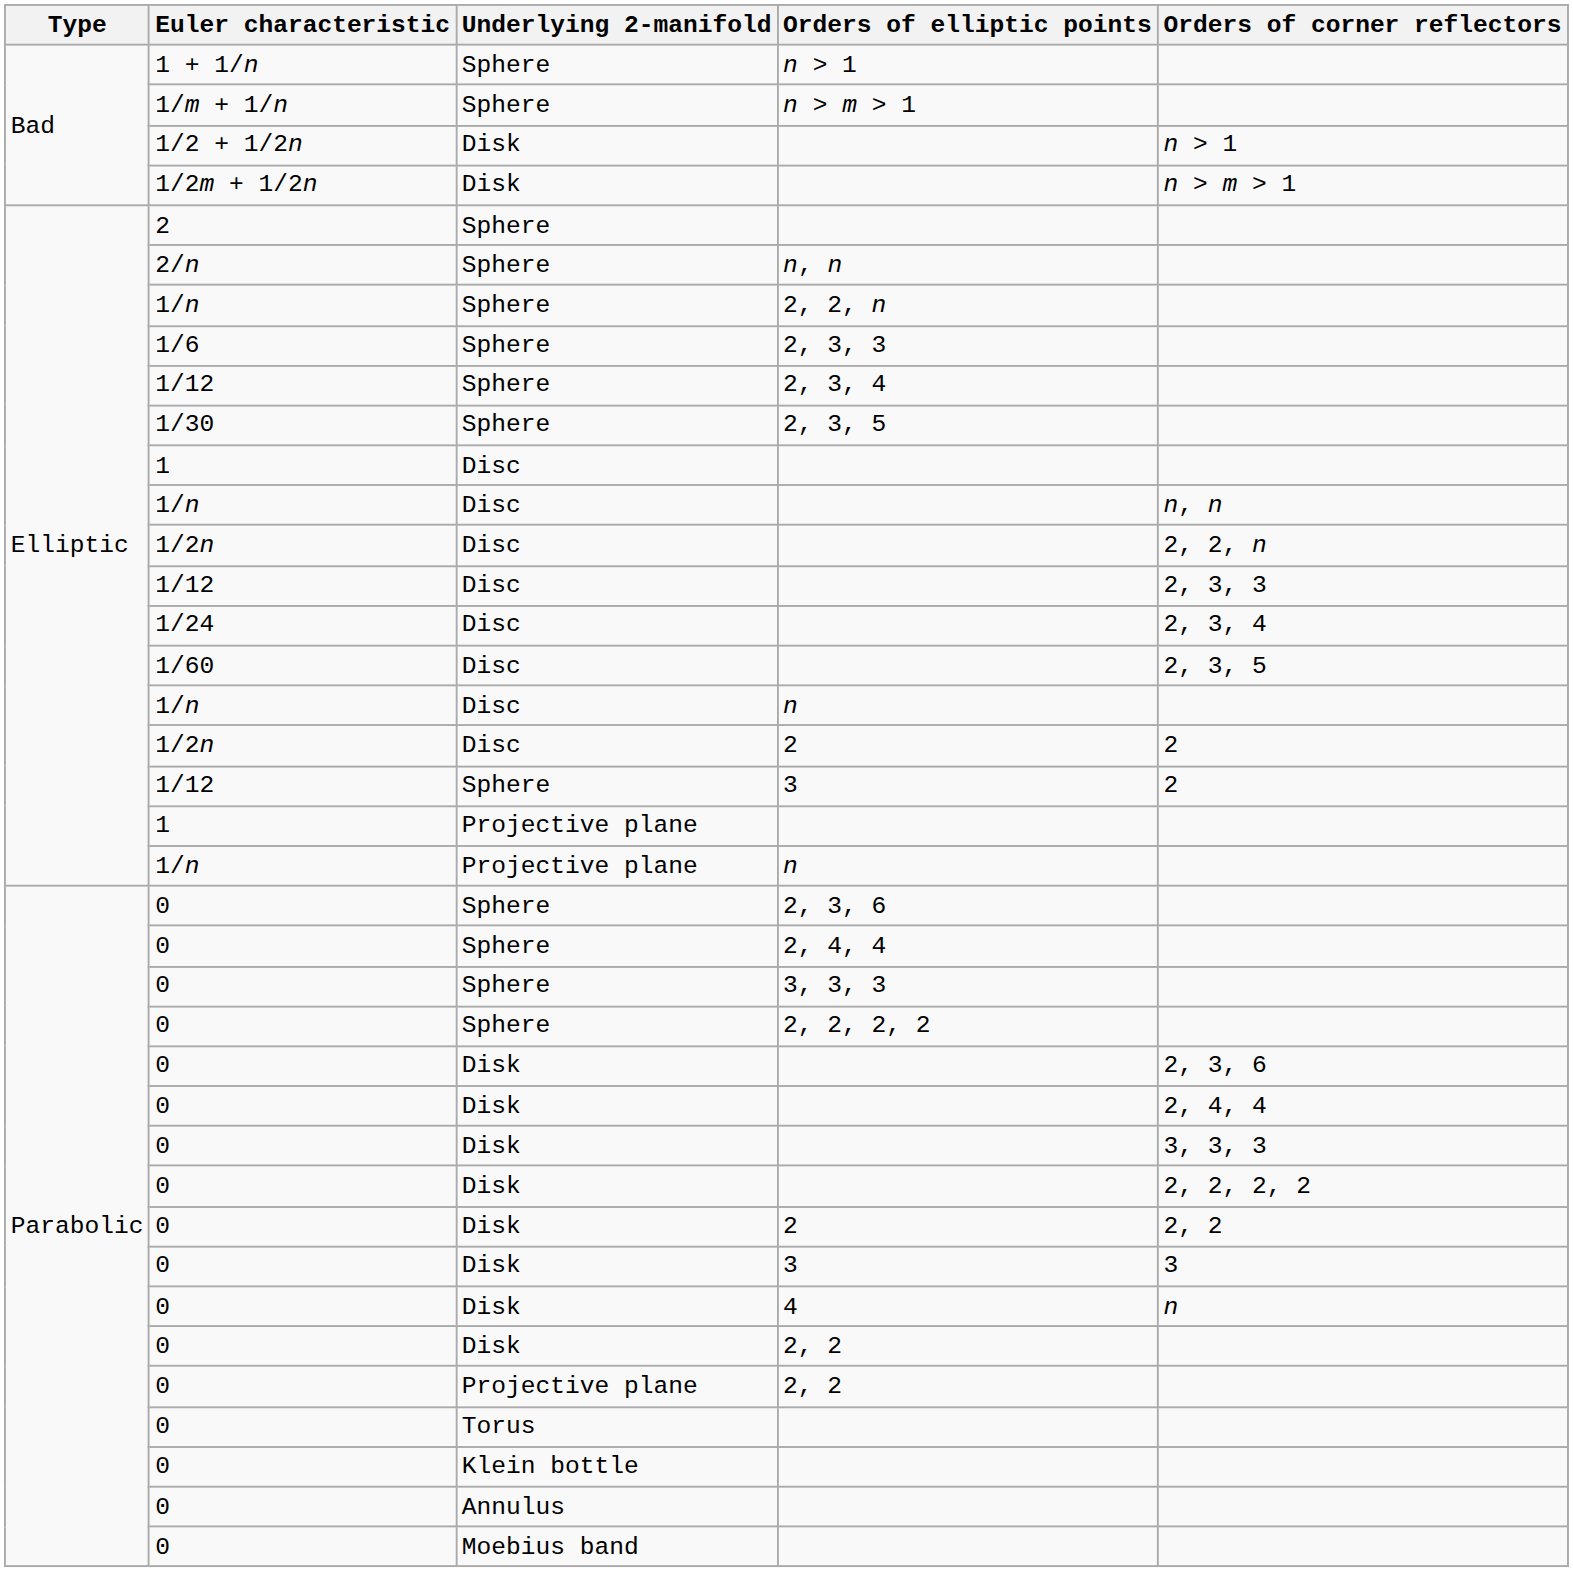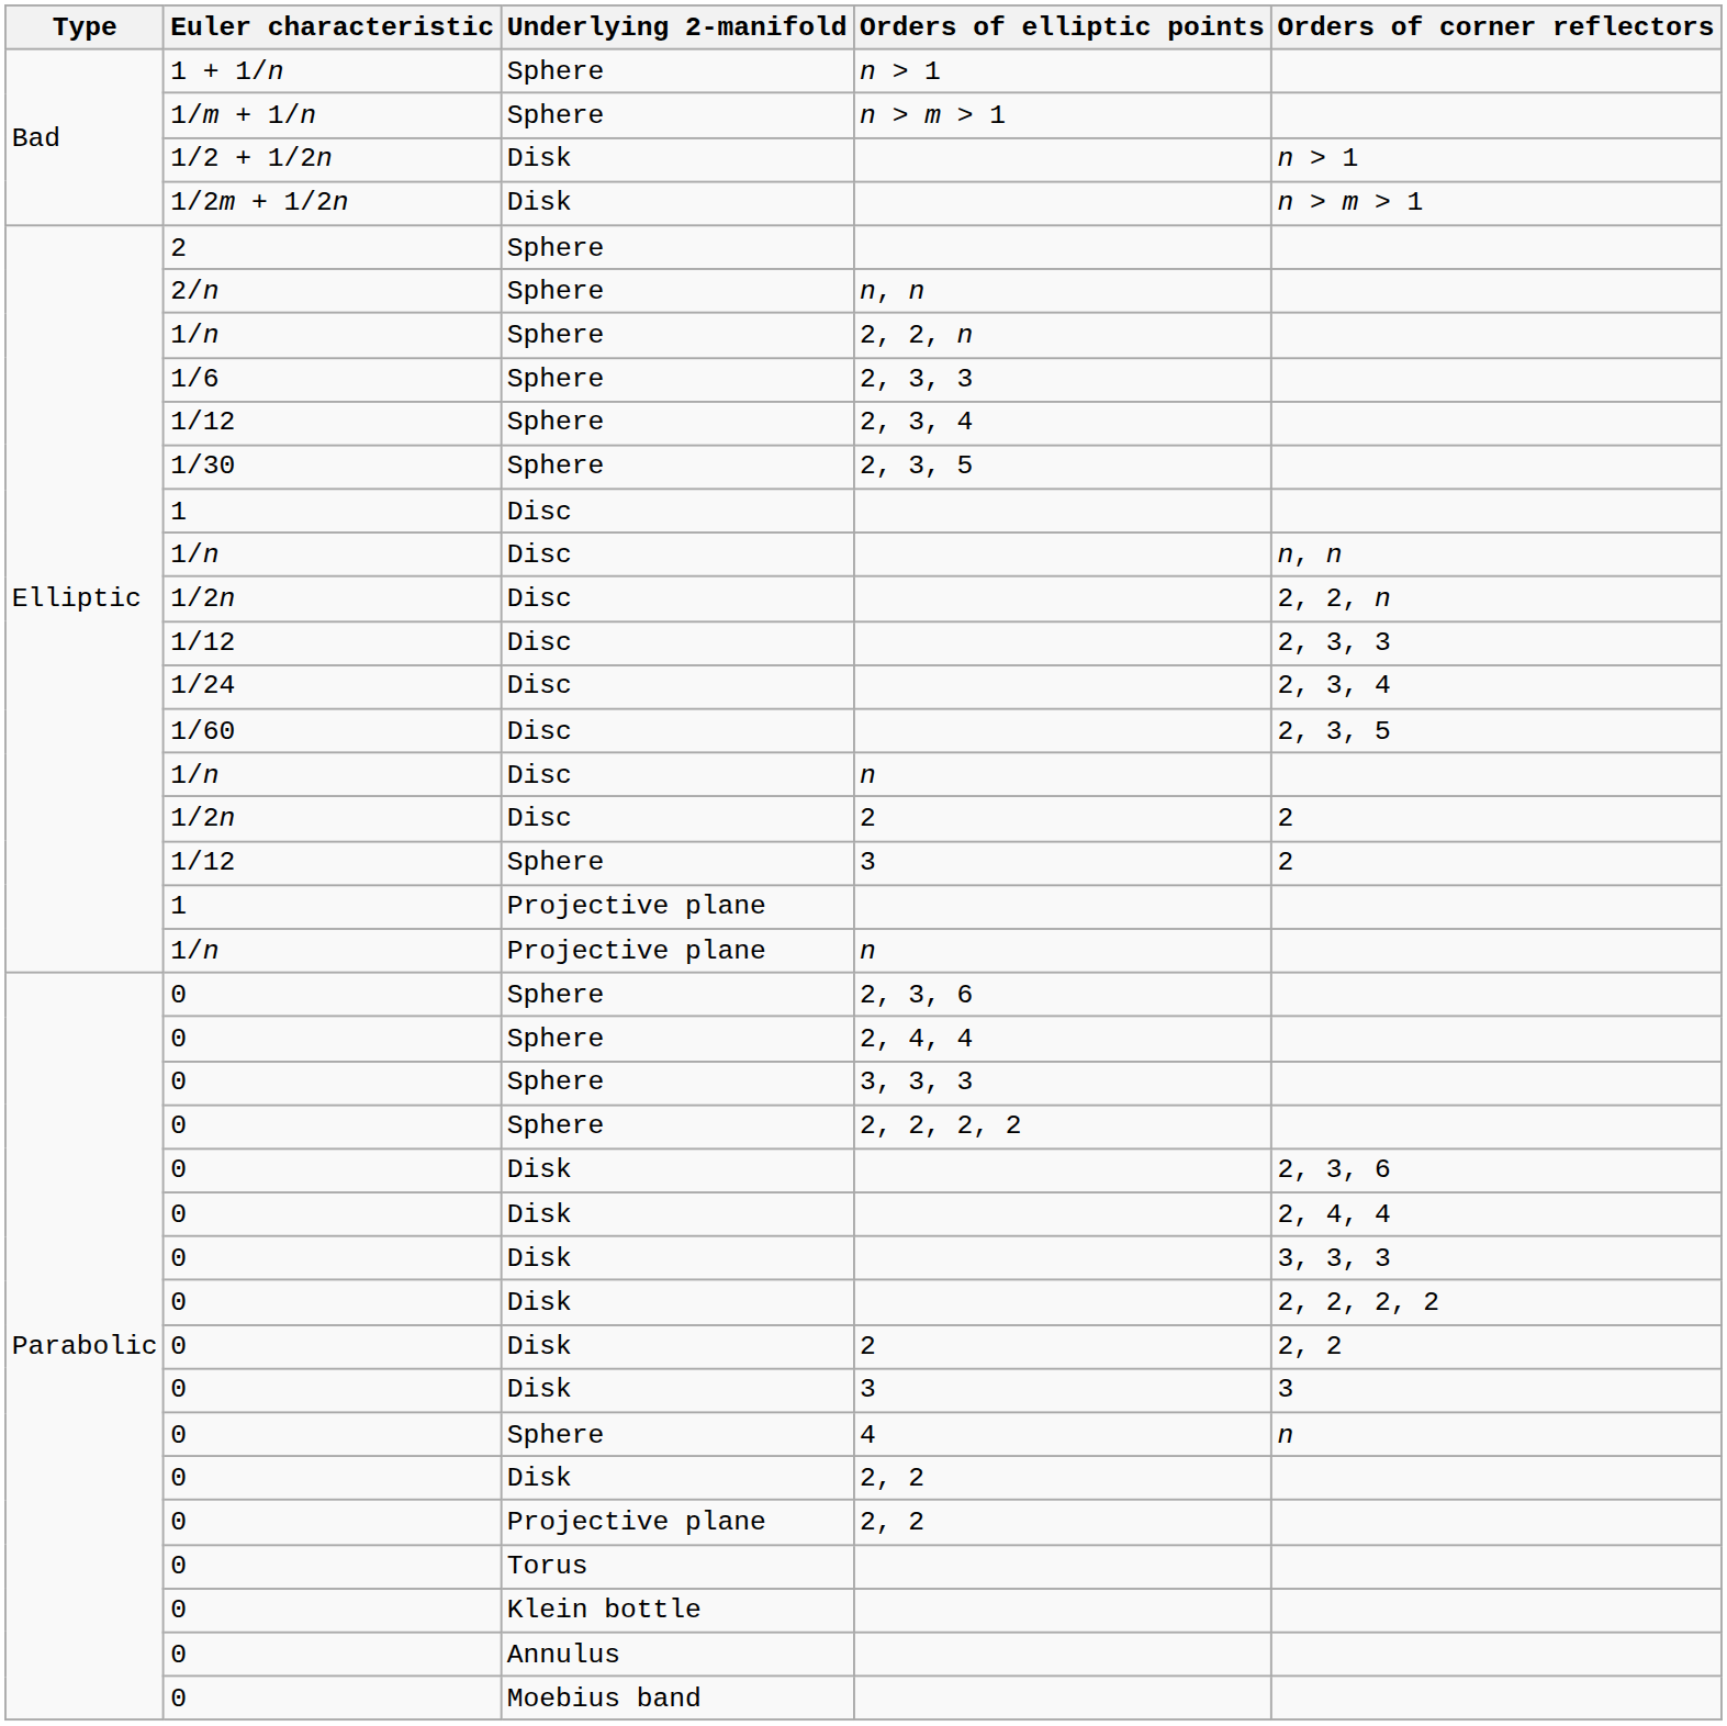4 | Underlying 2-manifold: Disk -> Sphere
